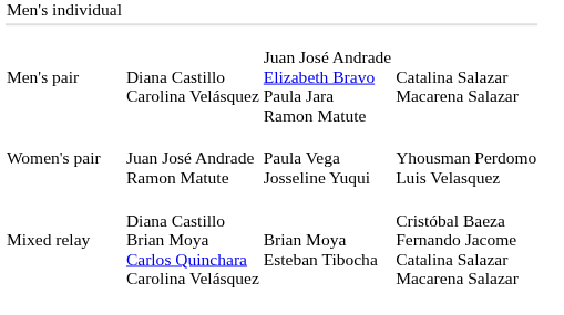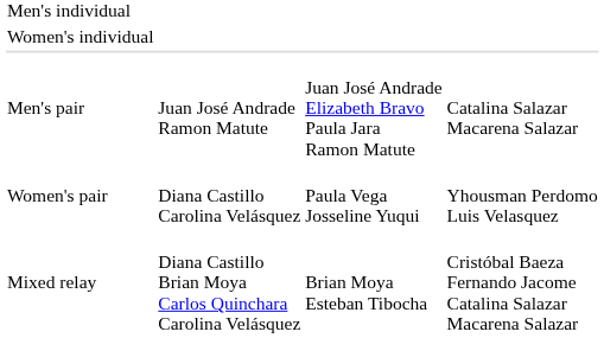+ row: Women's individual
Men's pair | column 2: Diana Castillo Carolina Velásquez -> Juan José Andrade Ramon Matute
Women's pair | column 2: Juan José Andrade Ramon Matute -> Diana Castillo Carolina Velásquez
